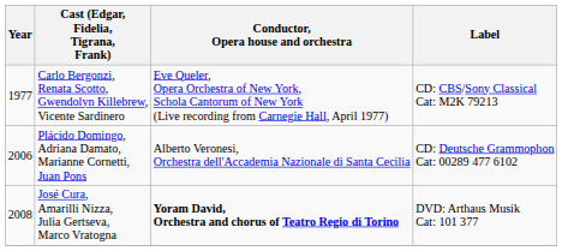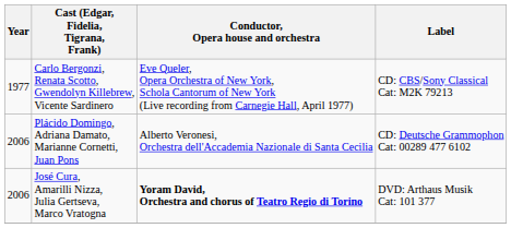José Cura, Amarilli Nizza, Julia Gertseva, Marco Vratogna | Year: 2008 -> 2006
